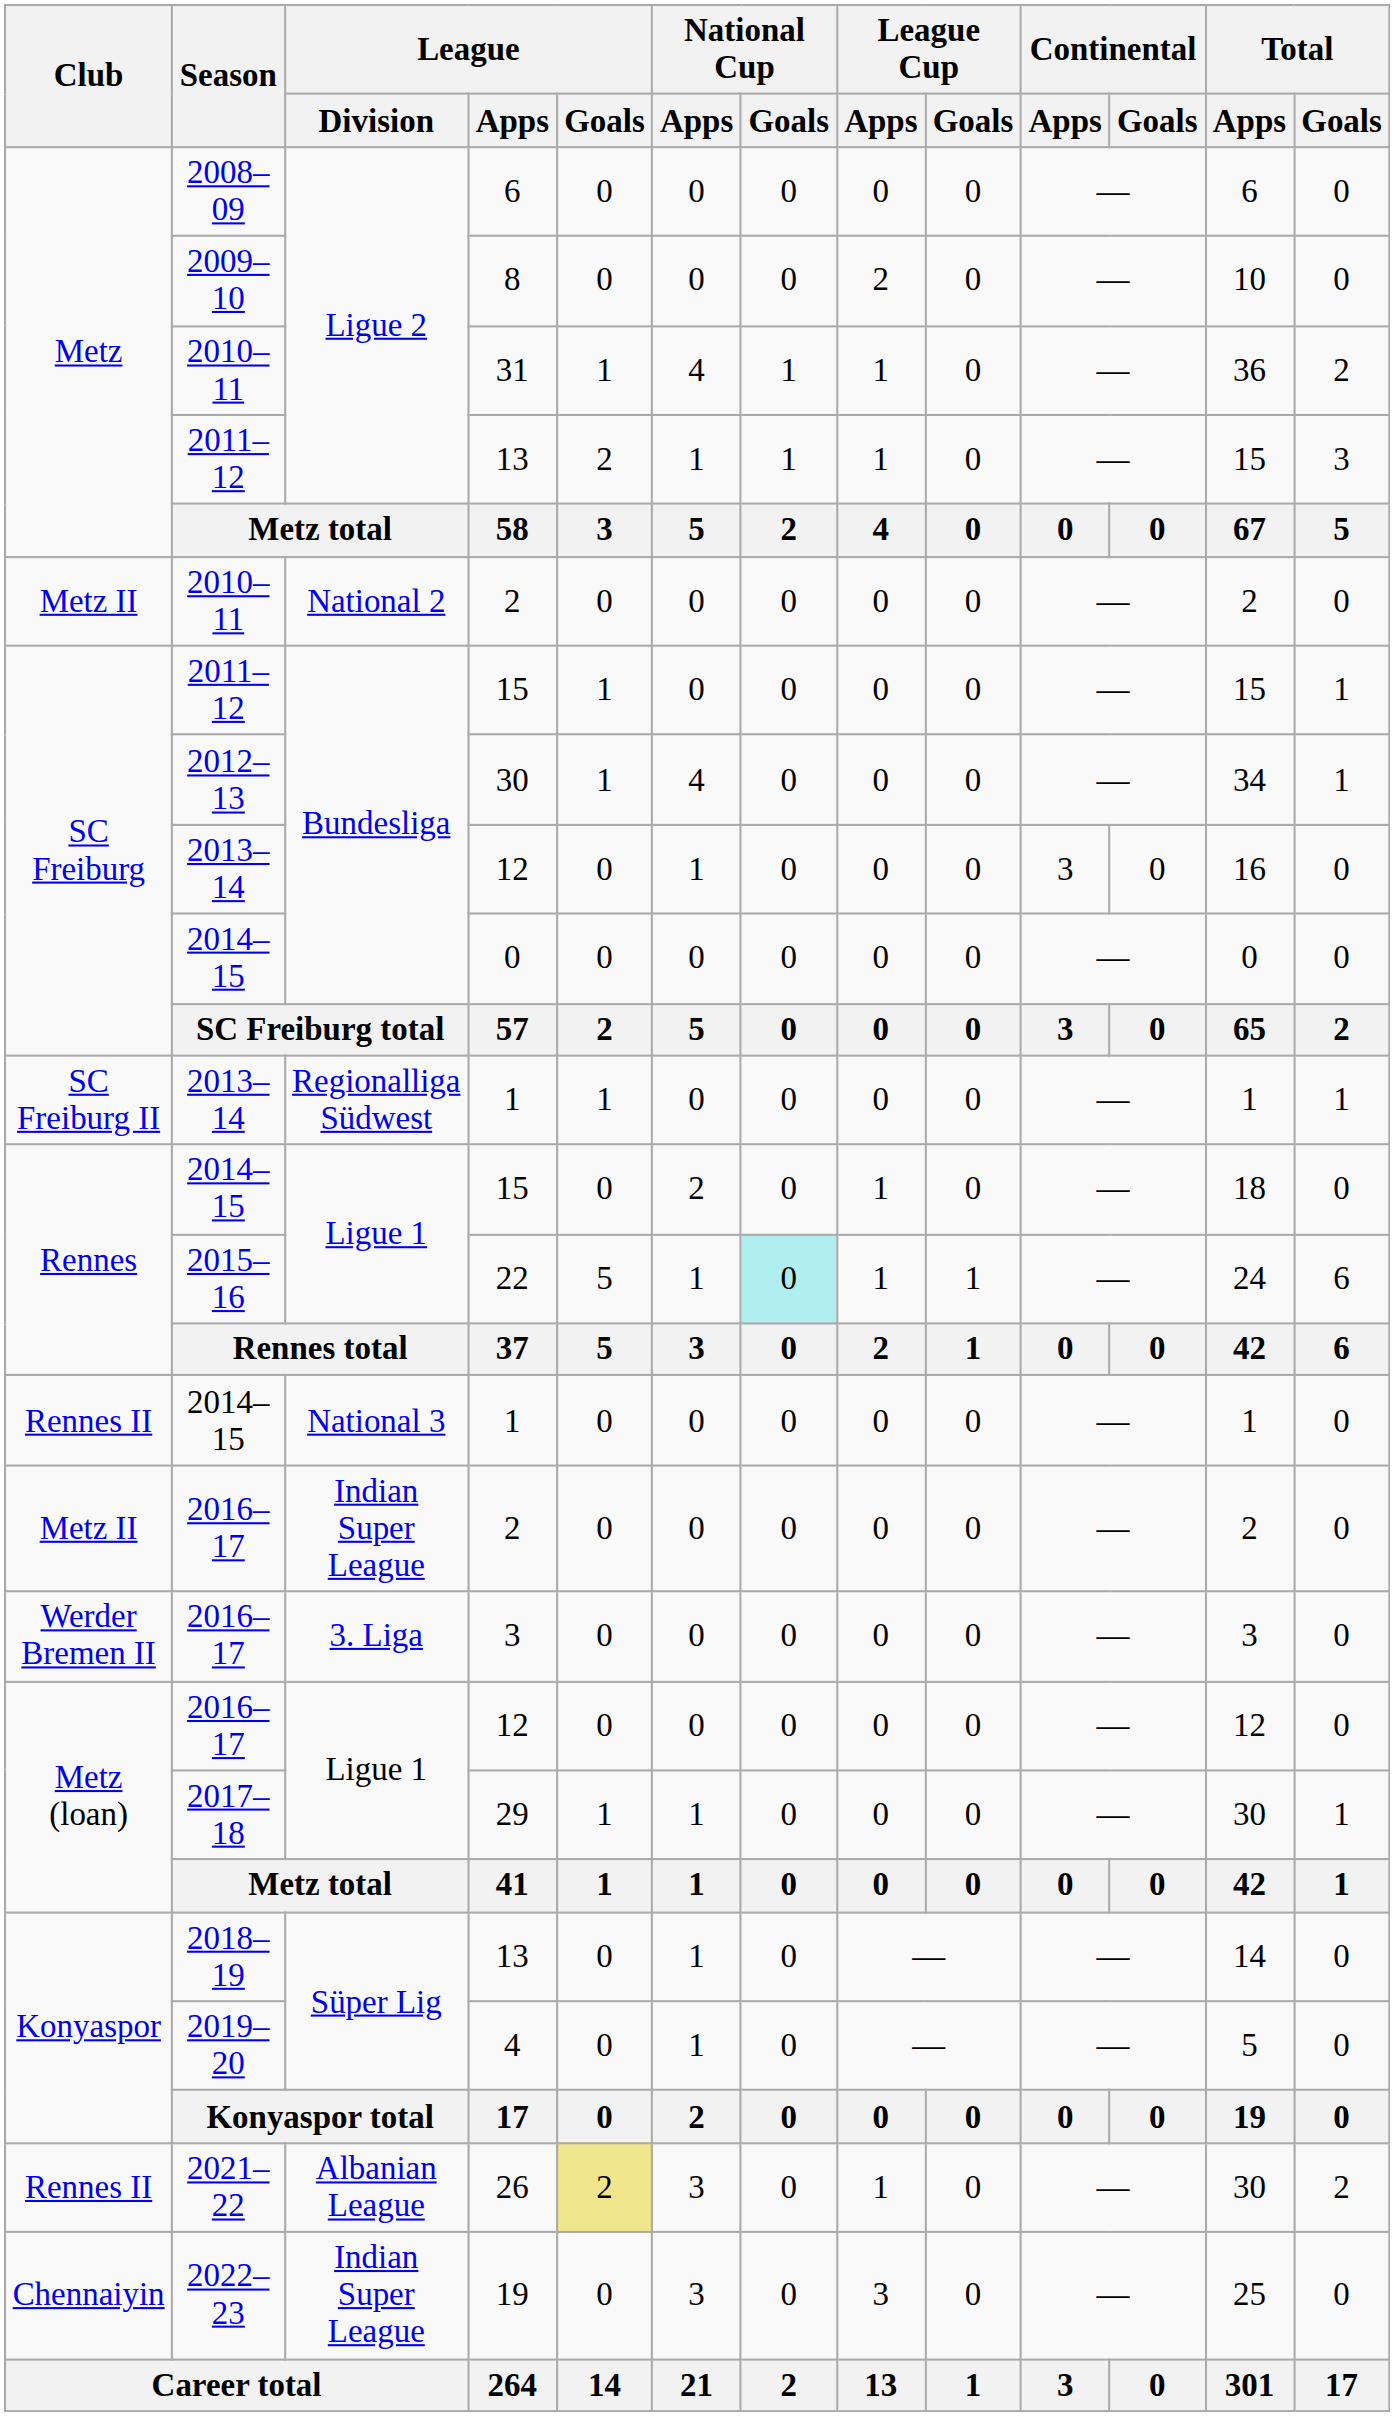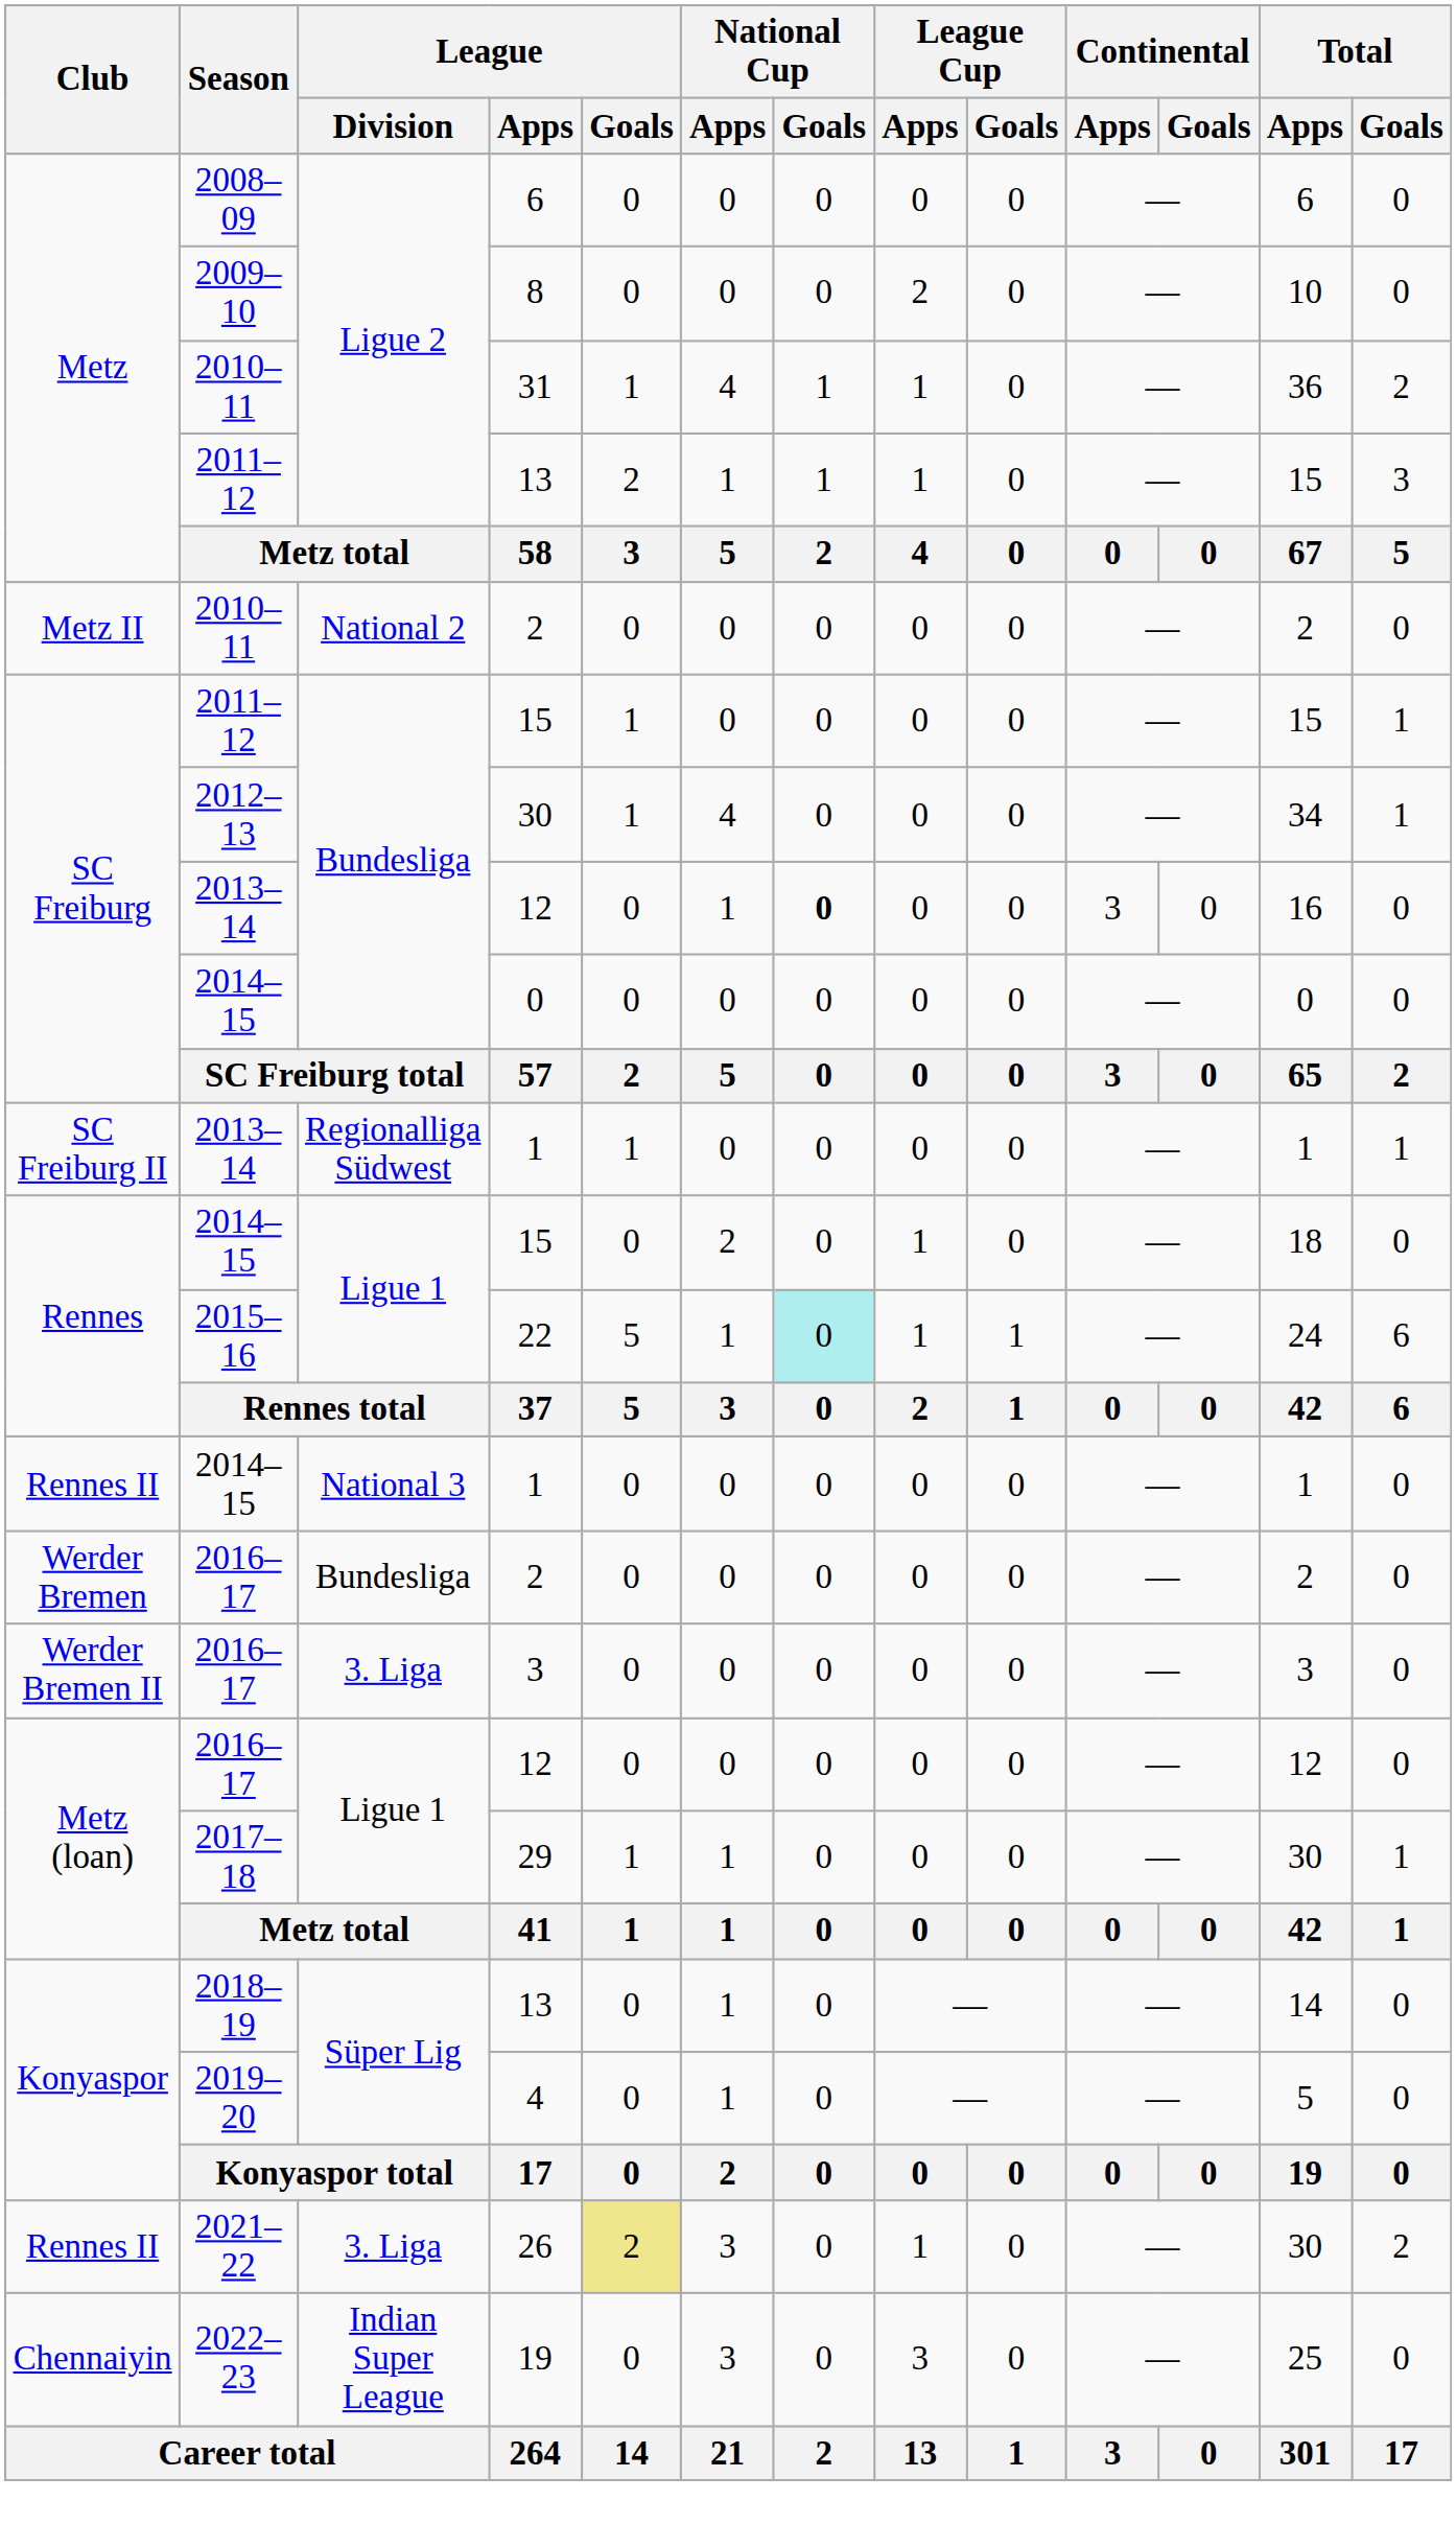2013–14 / 12 | National Cup / Goals: normal -> bold
2016–17 / 2 | Club: Metz II -> Werder Bremen
2016–17 / 2 | League / Division: Indian Super League -> Bundesliga
26 | League / Division: Albanian League -> 3. Liga
